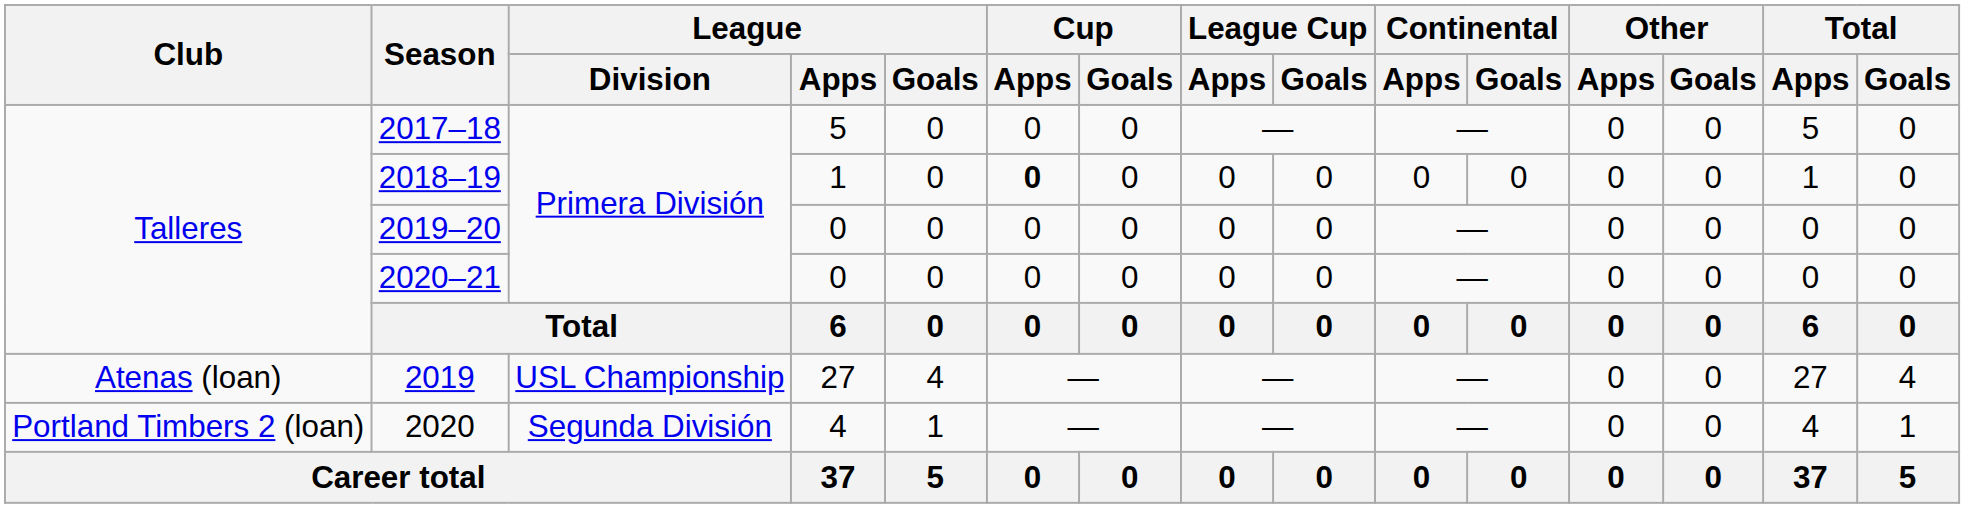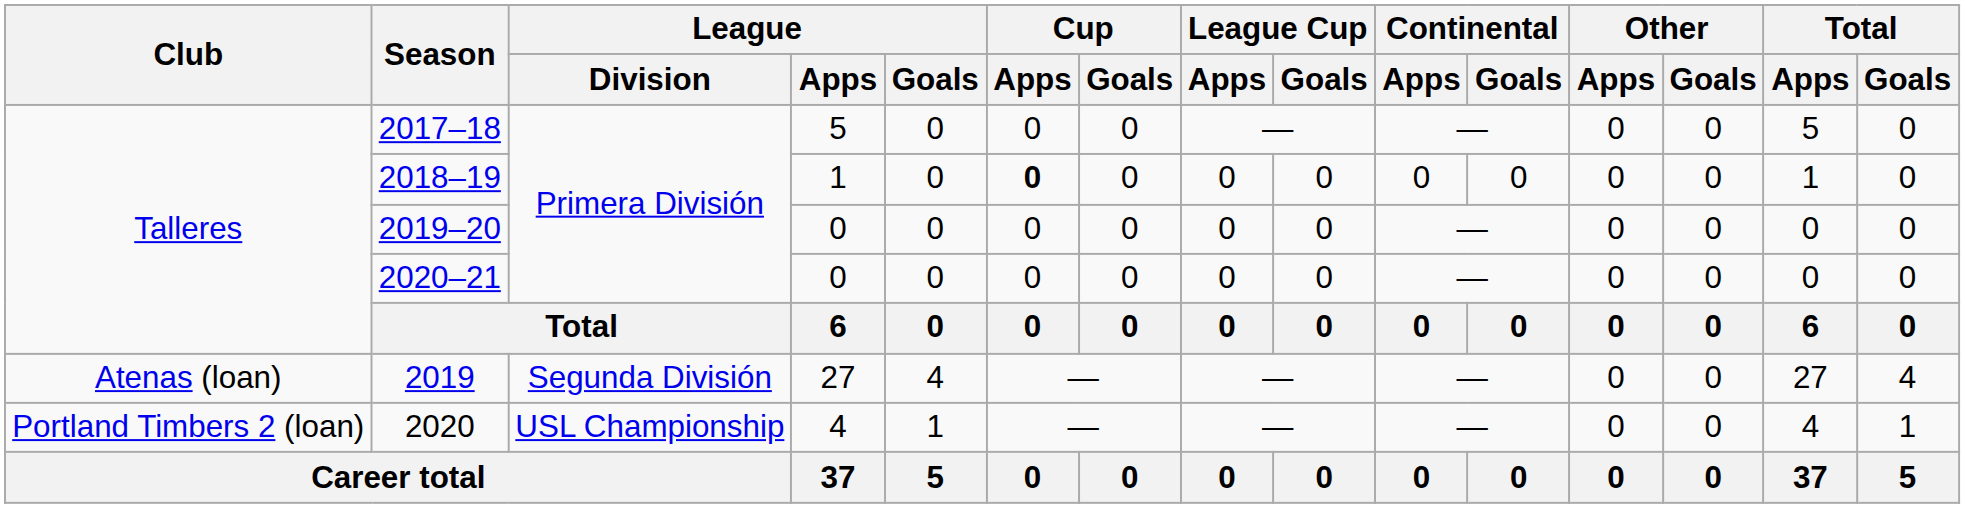2019 | League / Division: USL Championship -> Segunda División
2020 | League / Division: Segunda División -> USL Championship
